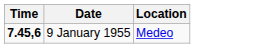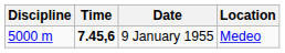+ column: Discipline | 5000 m
